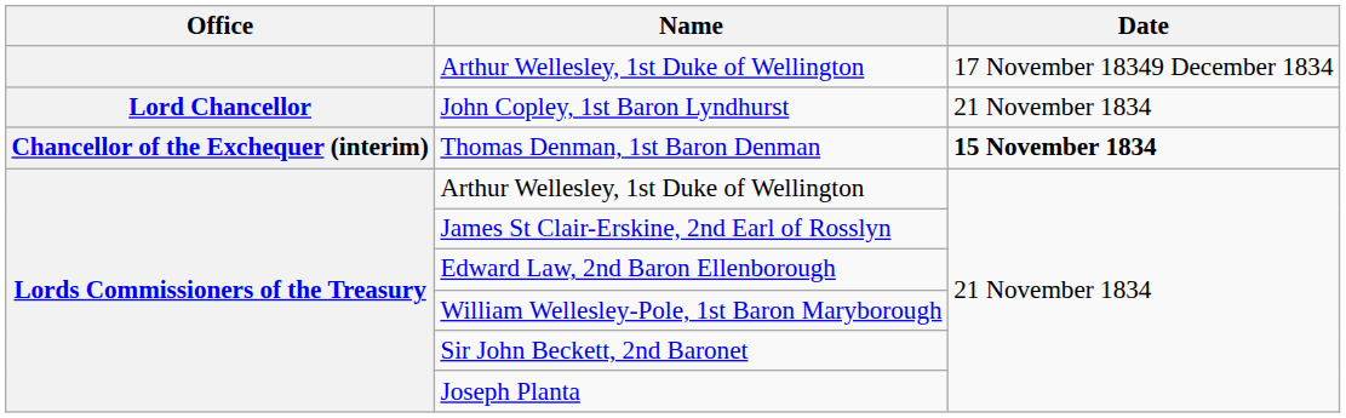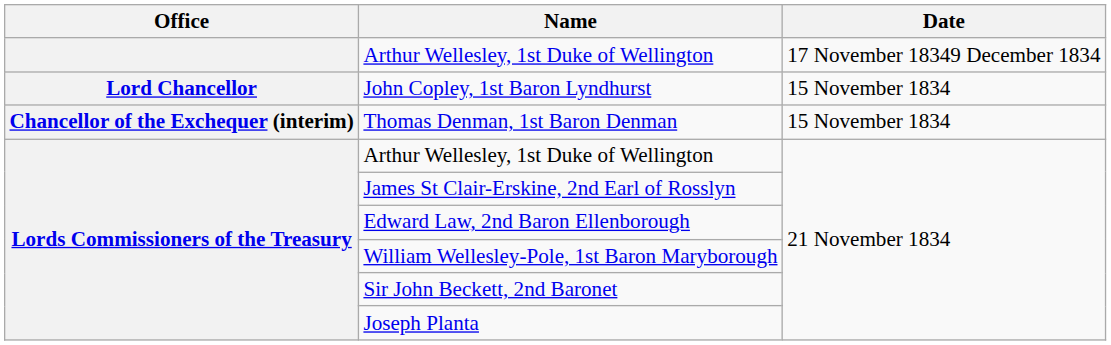John Copley, 1st Baron Lyndhurst | Date: 21 November 1834 -> 15 November 1834
Thomas Denman, 1st Baron Denman | Date: bold -> normal
